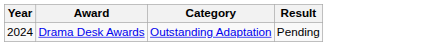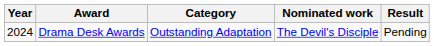+ column: Nominated work | The Devil's Disciple
